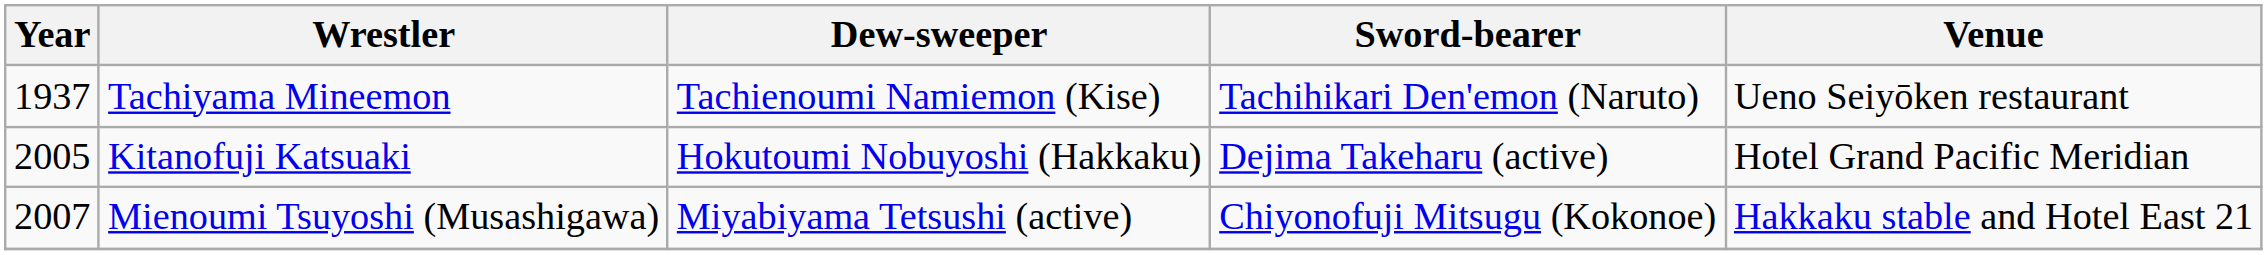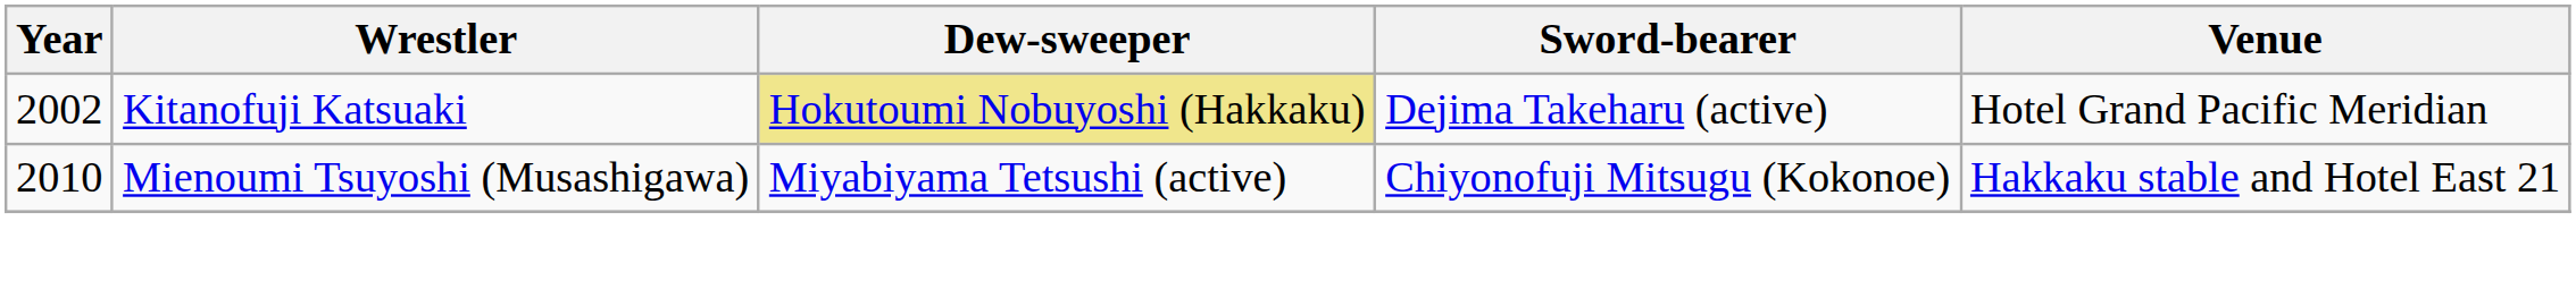- row: 1937 | Tachiyama Mineemon | Tachienoumi Namiemon (Kise) | Tachihikari Den'emon (Naruto) | Ueno Seiyōken restaurant
Kitanofuji Katsuaki | Year: 2005 -> 2002
Kitanofuji Katsuaki | Dew-sweeper: no background -> khaki background
Mienoumi Tsuyoshi (Musashigawa) | Year: 2007 -> 2010
